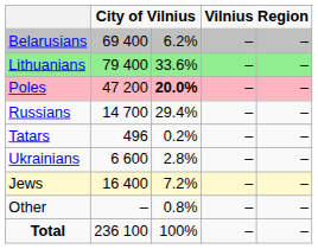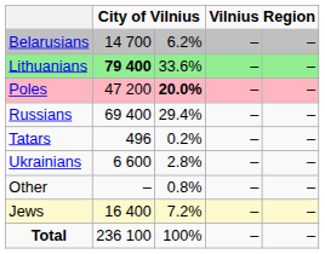Belarusians | column 2: 69 400 -> 14 700
Lithuanians | column 2: normal -> bold
Russians | column 2: 14 700 -> 69 400
rows swapped: Jews <-> Other
